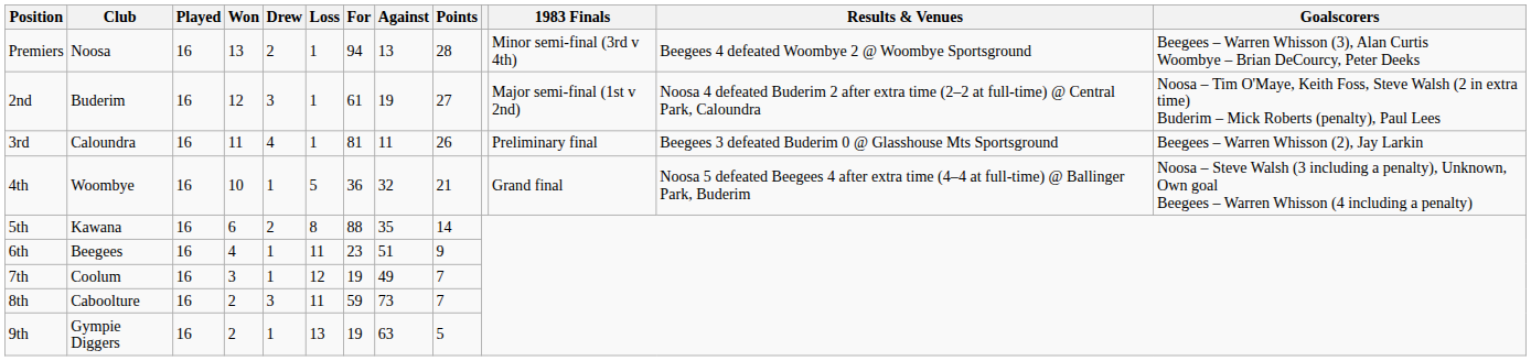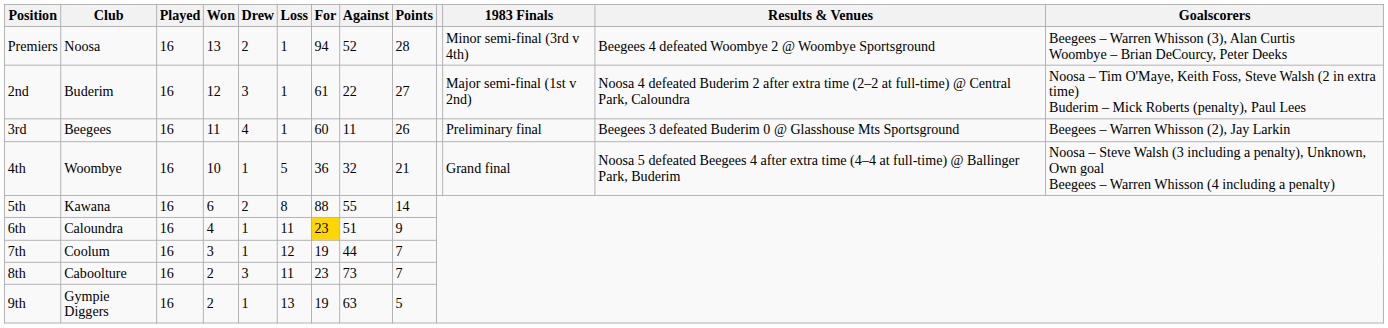Premiers | Against: 13 -> 52
2nd | Against: 19 -> 22
3rd | Club: Caloundra -> Beegees
3rd | For: 81 -> 60
5th | Against: 35 -> 55
6th | Club: Beegees -> Caloundra
6th | For: no background -> gold background
7th | Against: 49 -> 44
8th | For: 59 -> 23
